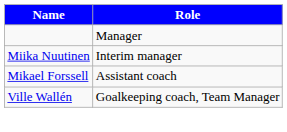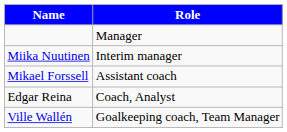+ row: Edgar Reina | Coach, Analyst
